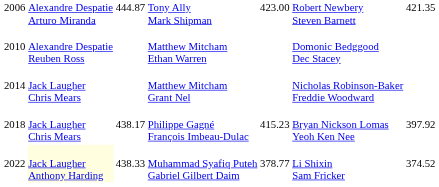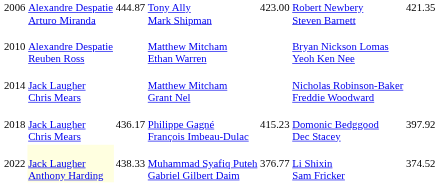Matthew Mitcham Ethan Warren | column 6: Domonic Bedggood Dec Stacey -> Bryan Nickson Lomas Yeoh Ken Nee
Philippe Gagné François Imbeau-Dulac | column 3: 438.17 -> 436.17
Philippe Gagné François Imbeau-Dulac | column 6: Bryan Nickson Lomas Yeoh Ken Nee -> Domonic Bedggood Dec Stacey
Muhammad Syafiq Puteh Gabriel Gilbert Daim | column 5: 378.77 -> 376.77
